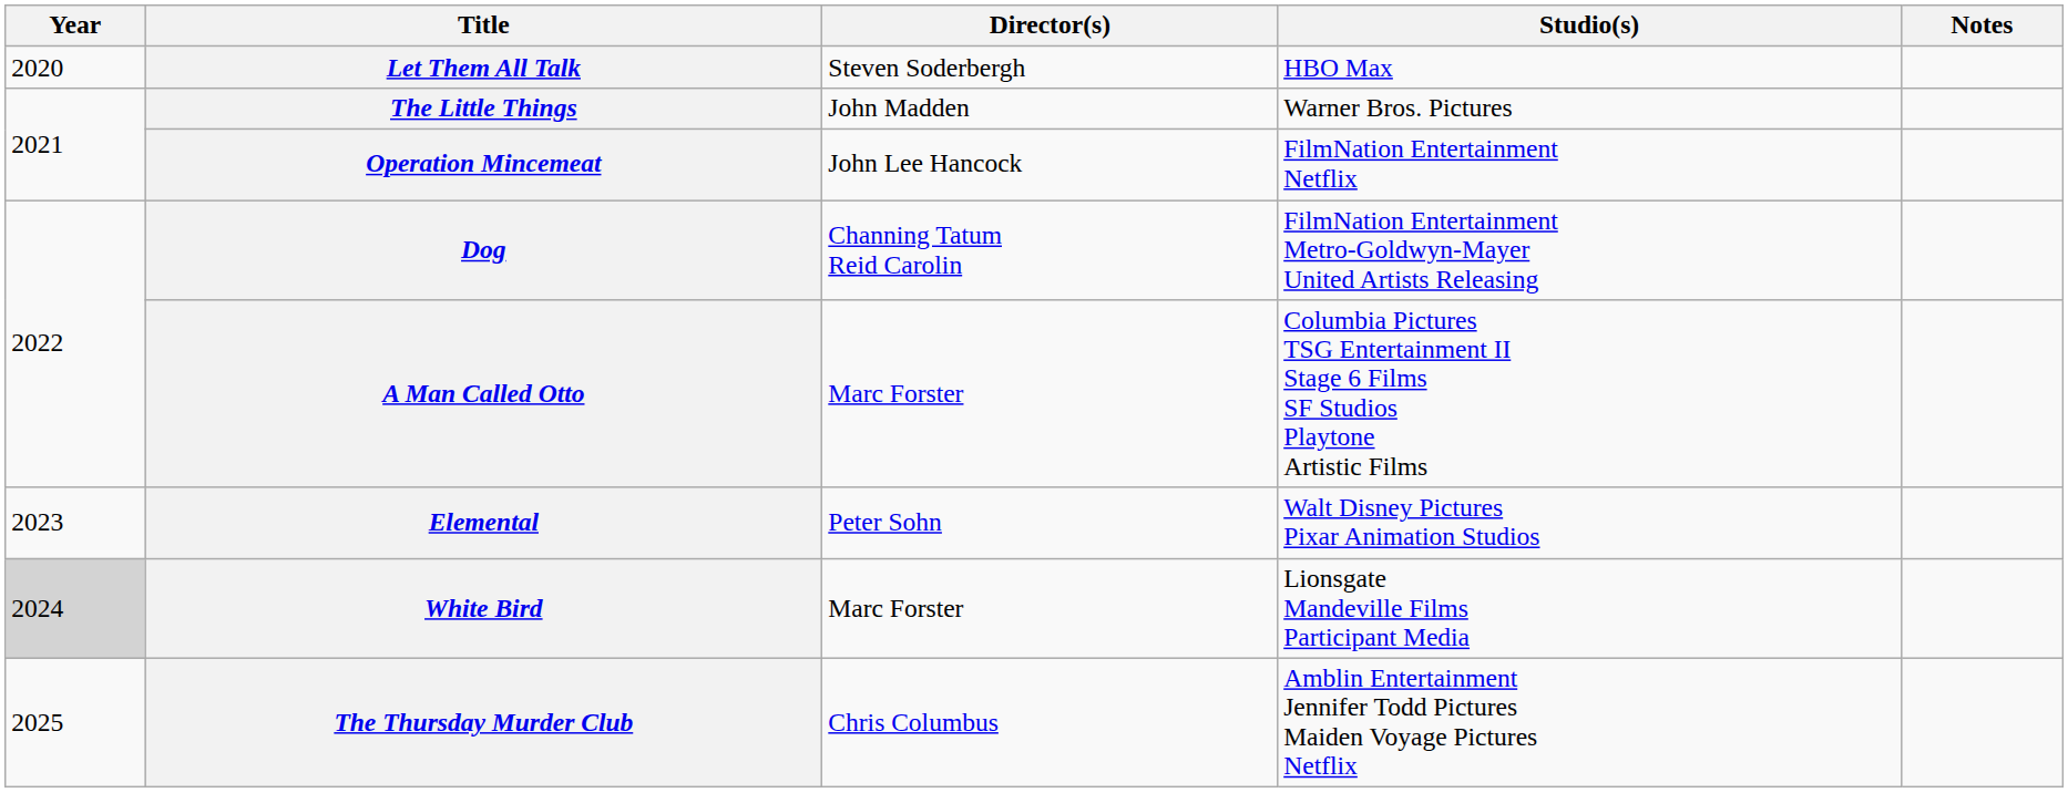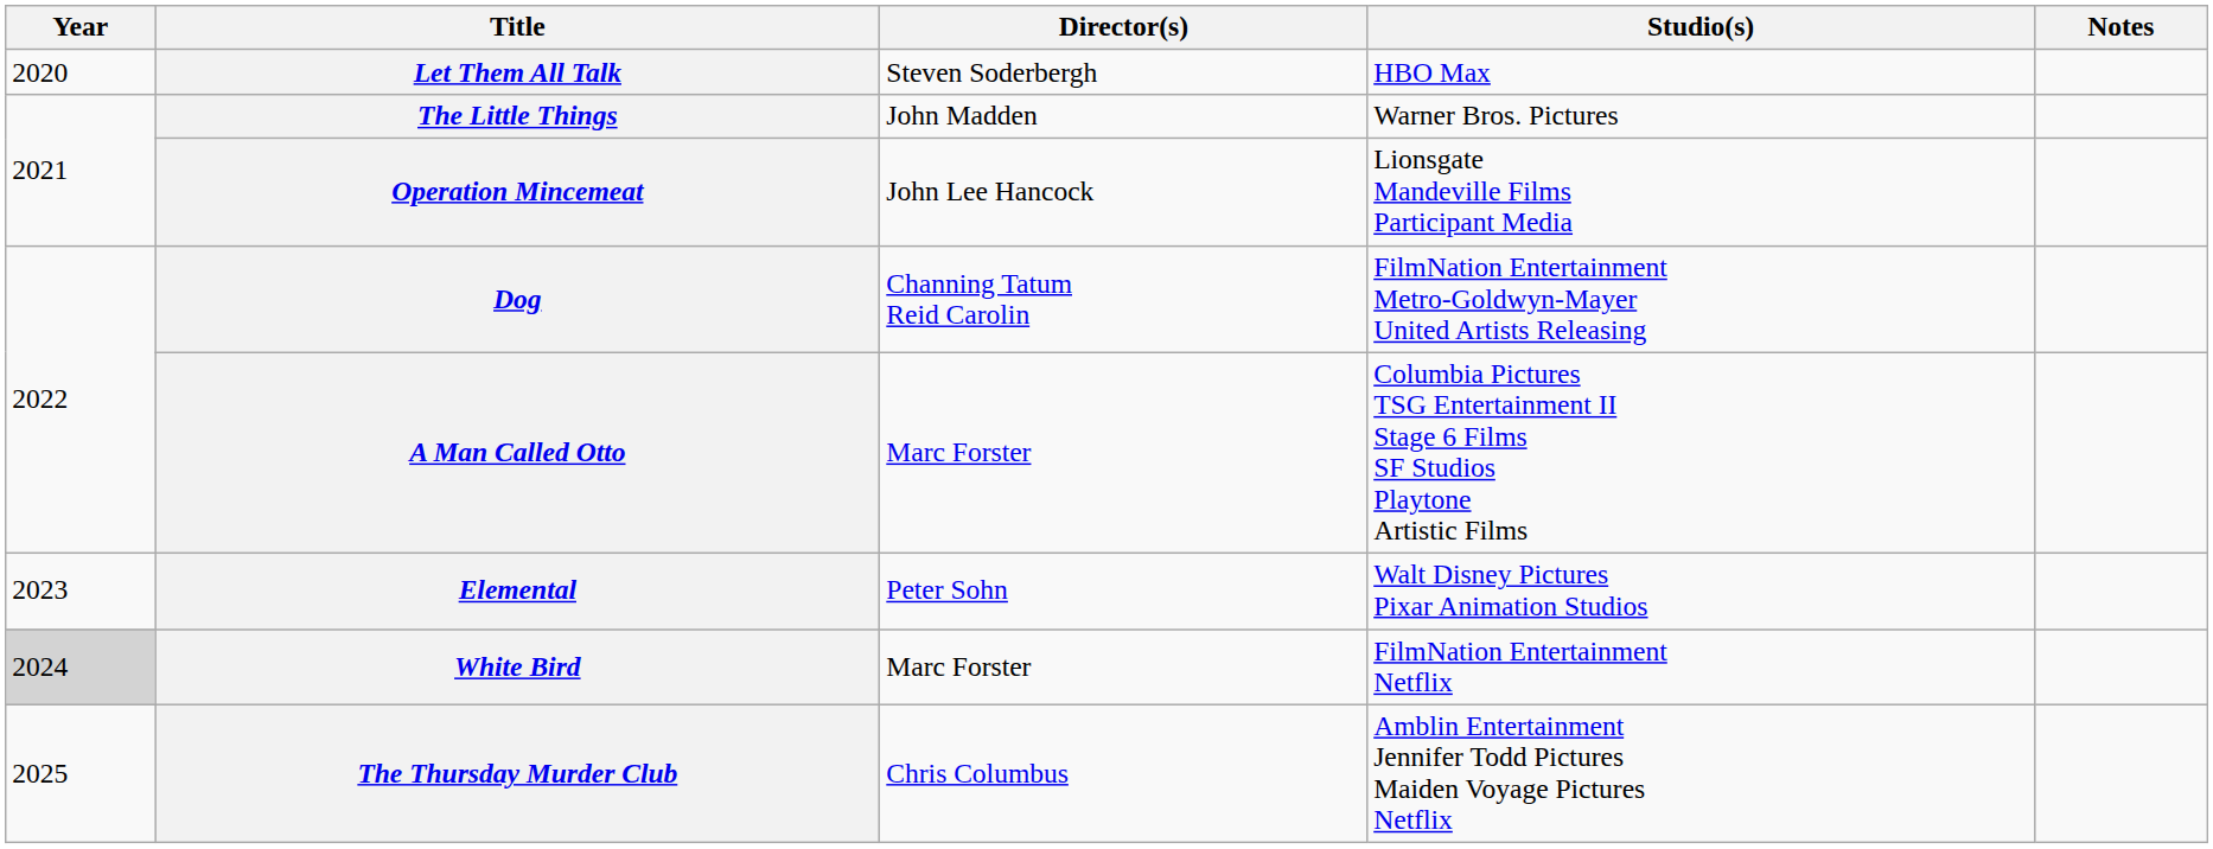Operation Mincemeat | Studio(s): FilmNation Entertainment Netflix -> Lionsgate Mandeville Films Participant Media
White Bird | Studio(s): Lionsgate Mandeville Films Participant Media -> FilmNation Entertainment Netflix
